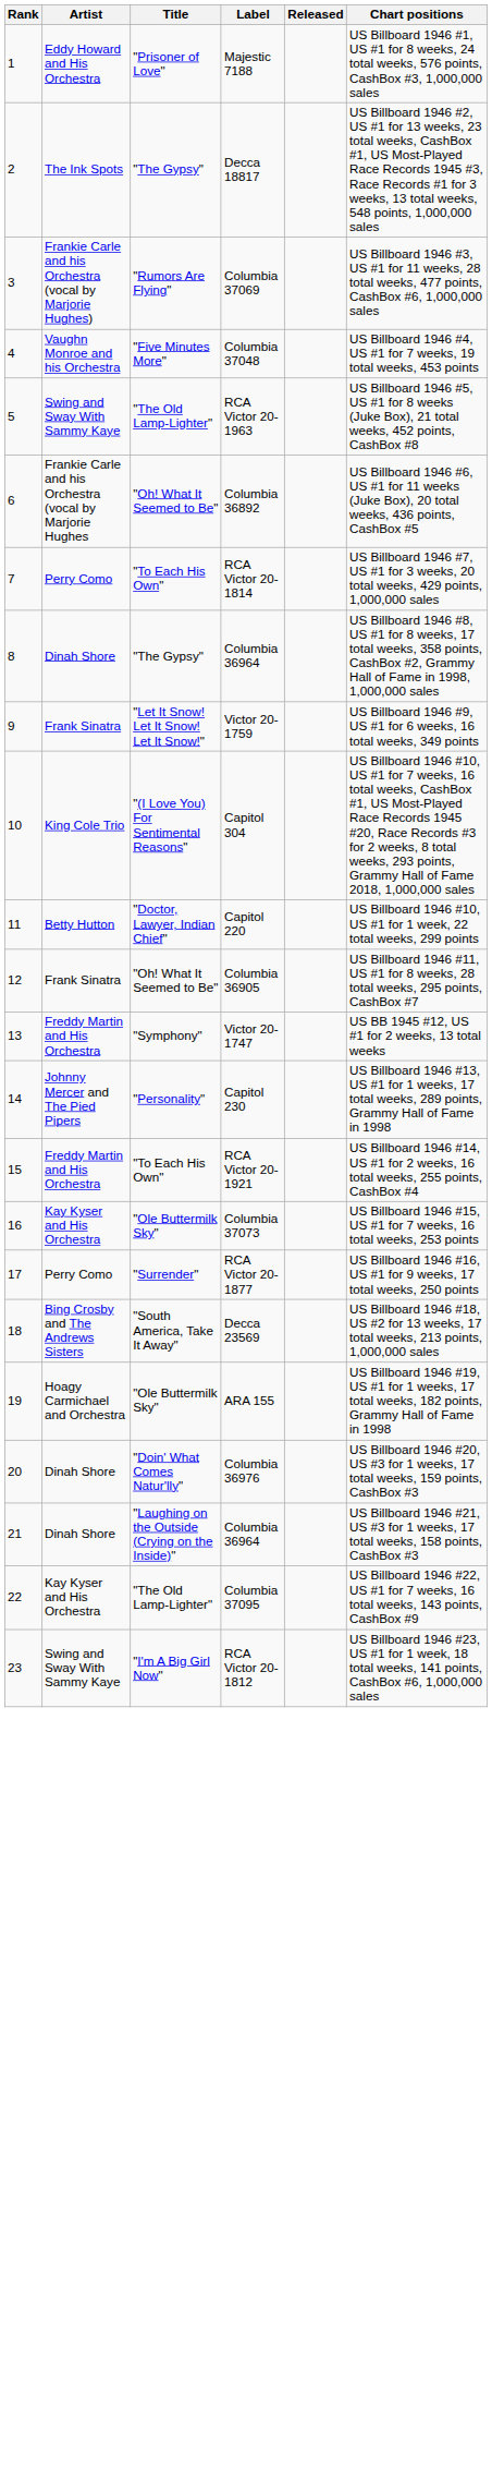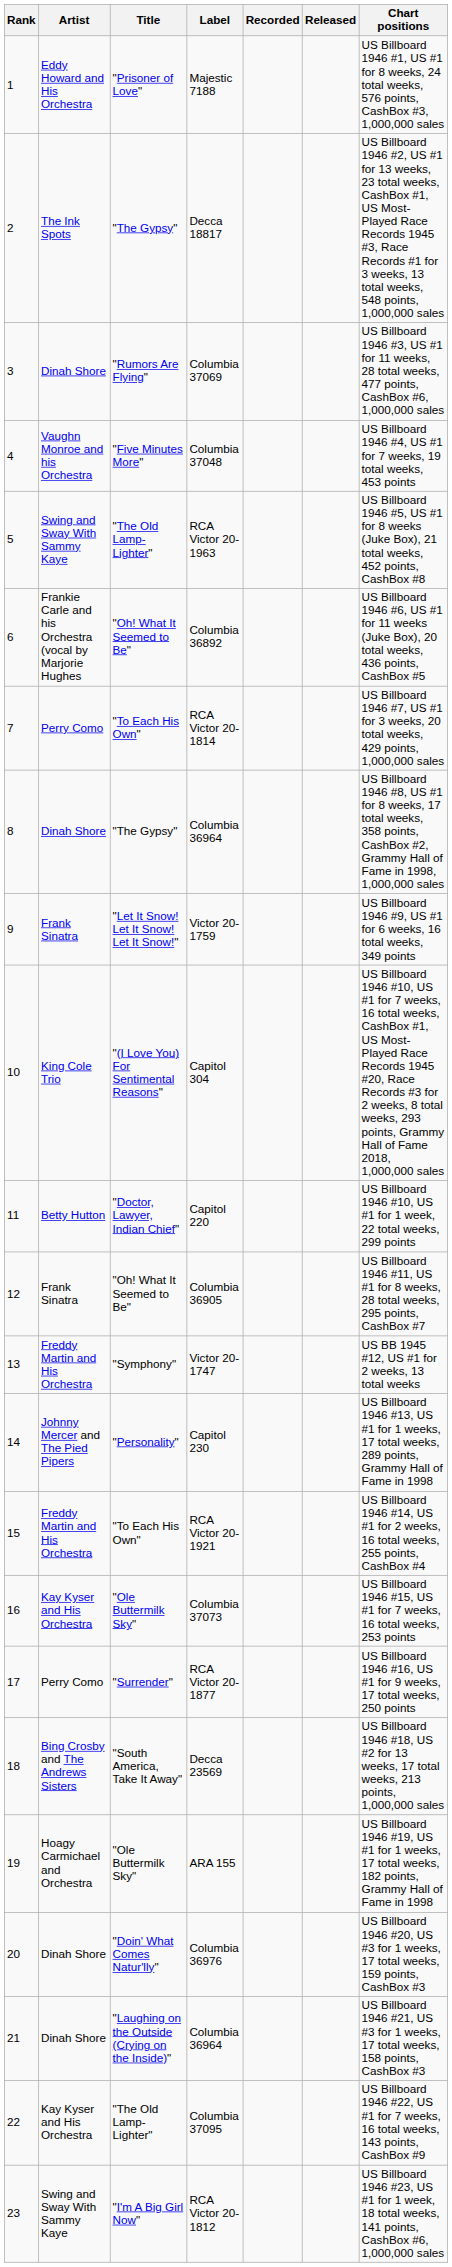+ column: Recorded
Columbia 37069 | Artist: Frankie Carle and his Orchestra (vocal by Marjorie Hughes) -> Dinah Shore
